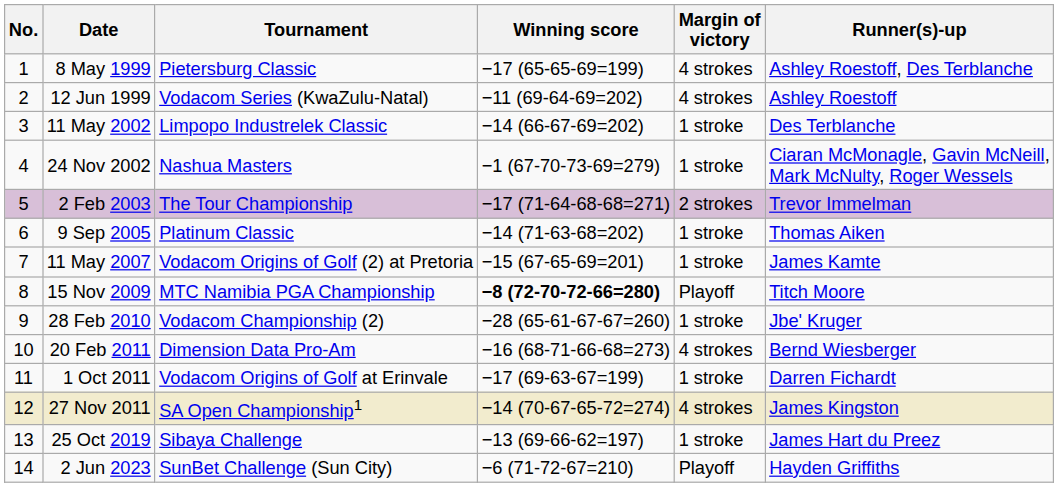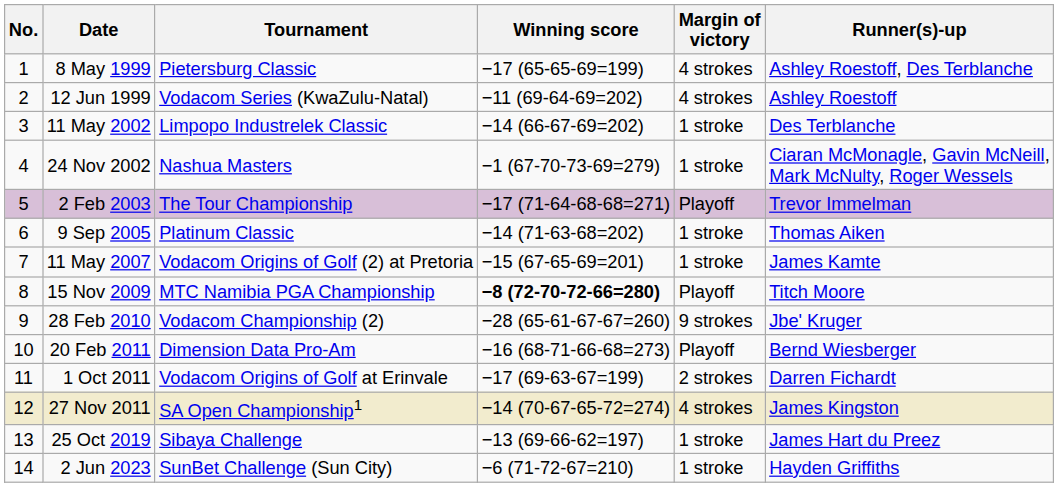2 Feb 2003 | Margin of victory: 2 strokes -> Playoff
28 Feb 2010 | Margin of victory: 1 stroke -> 9 strokes
20 Feb 2011 | Margin of victory: 4 strokes -> Playoff
1 Oct 2011 | Margin of victory: 1 stroke -> 2 strokes
2 Jun 2023 | Margin of victory: Playoff -> 1 stroke
